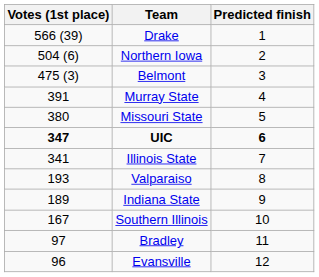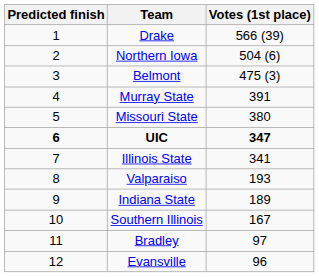columns swapped: Predicted finish <-> Votes (1st place)
